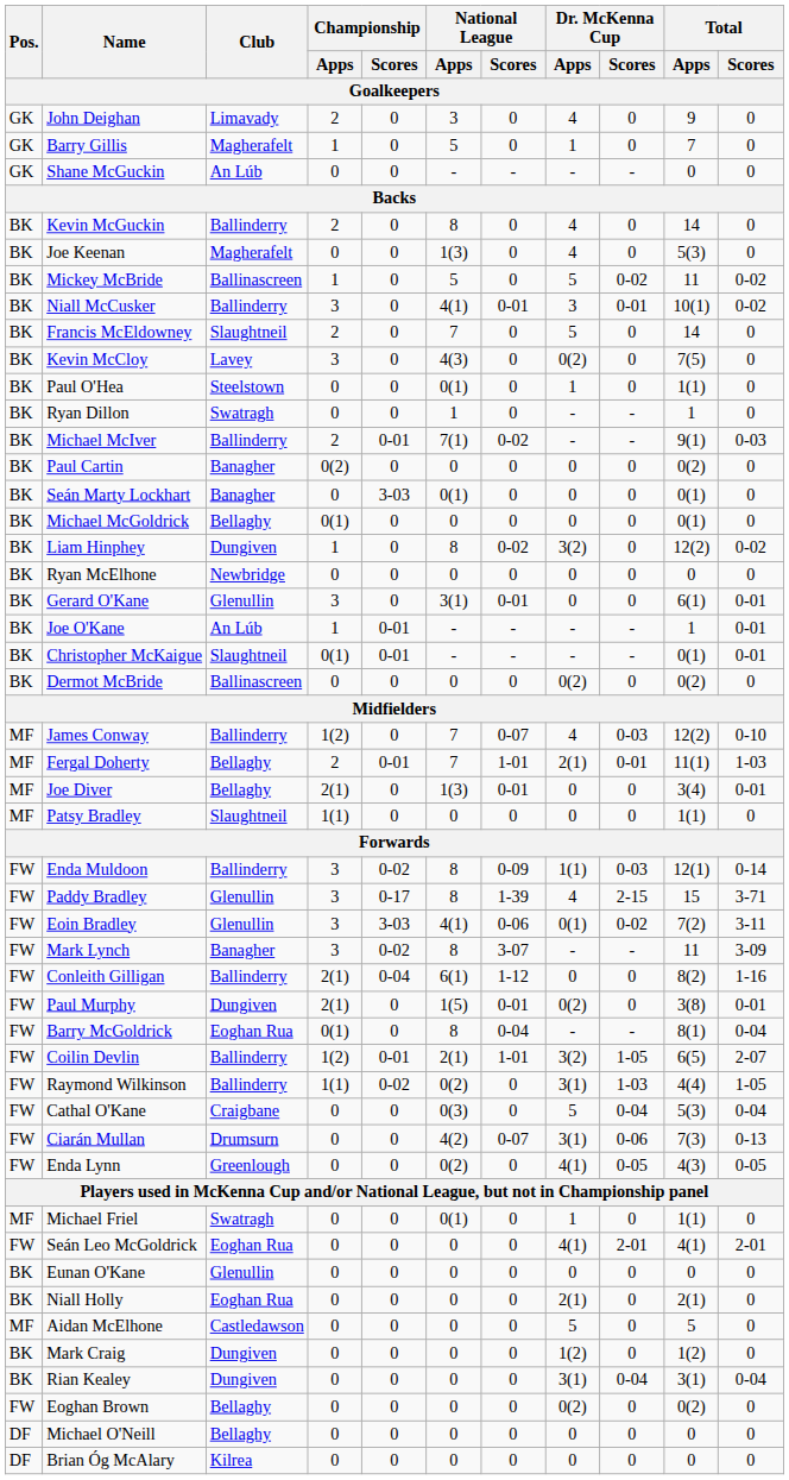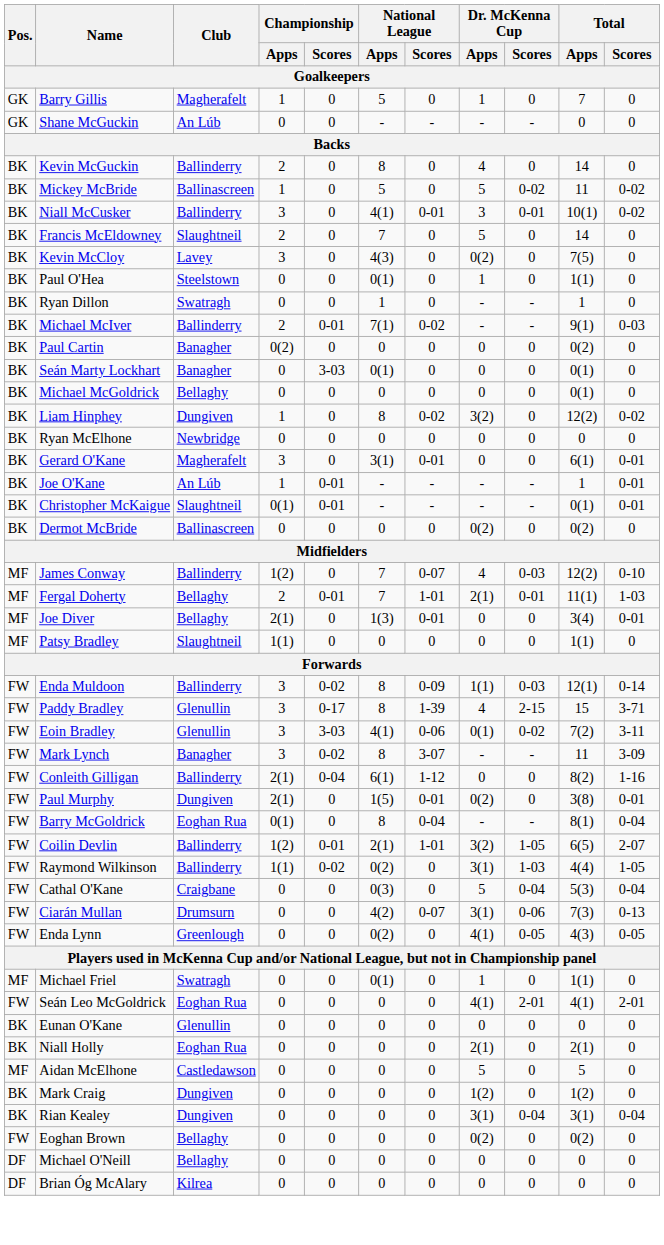- row: GK | John Deighan | Limavady | 2 | 0 | 3 | 0 | 4 | 0 | 9 | 0
- row: BK | Joe Keenan | Magherafelt | 0 | 0 | 1(3) | 0 | 4 | 0 | 5(3) | 0
Michael McGoldrick | Championship / Apps: 0(1) -> 0
Gerard O'Kane | Club: Glenullin -> Magherafelt
